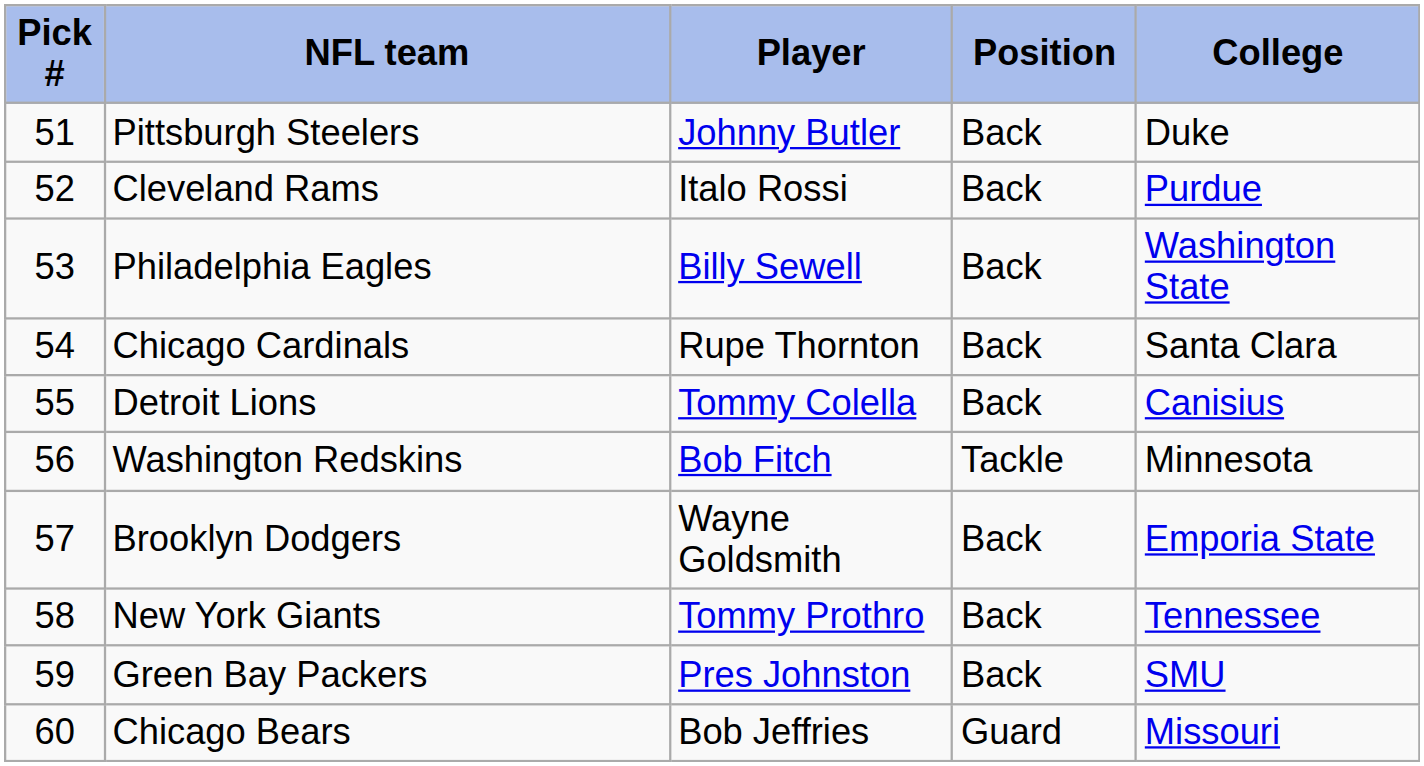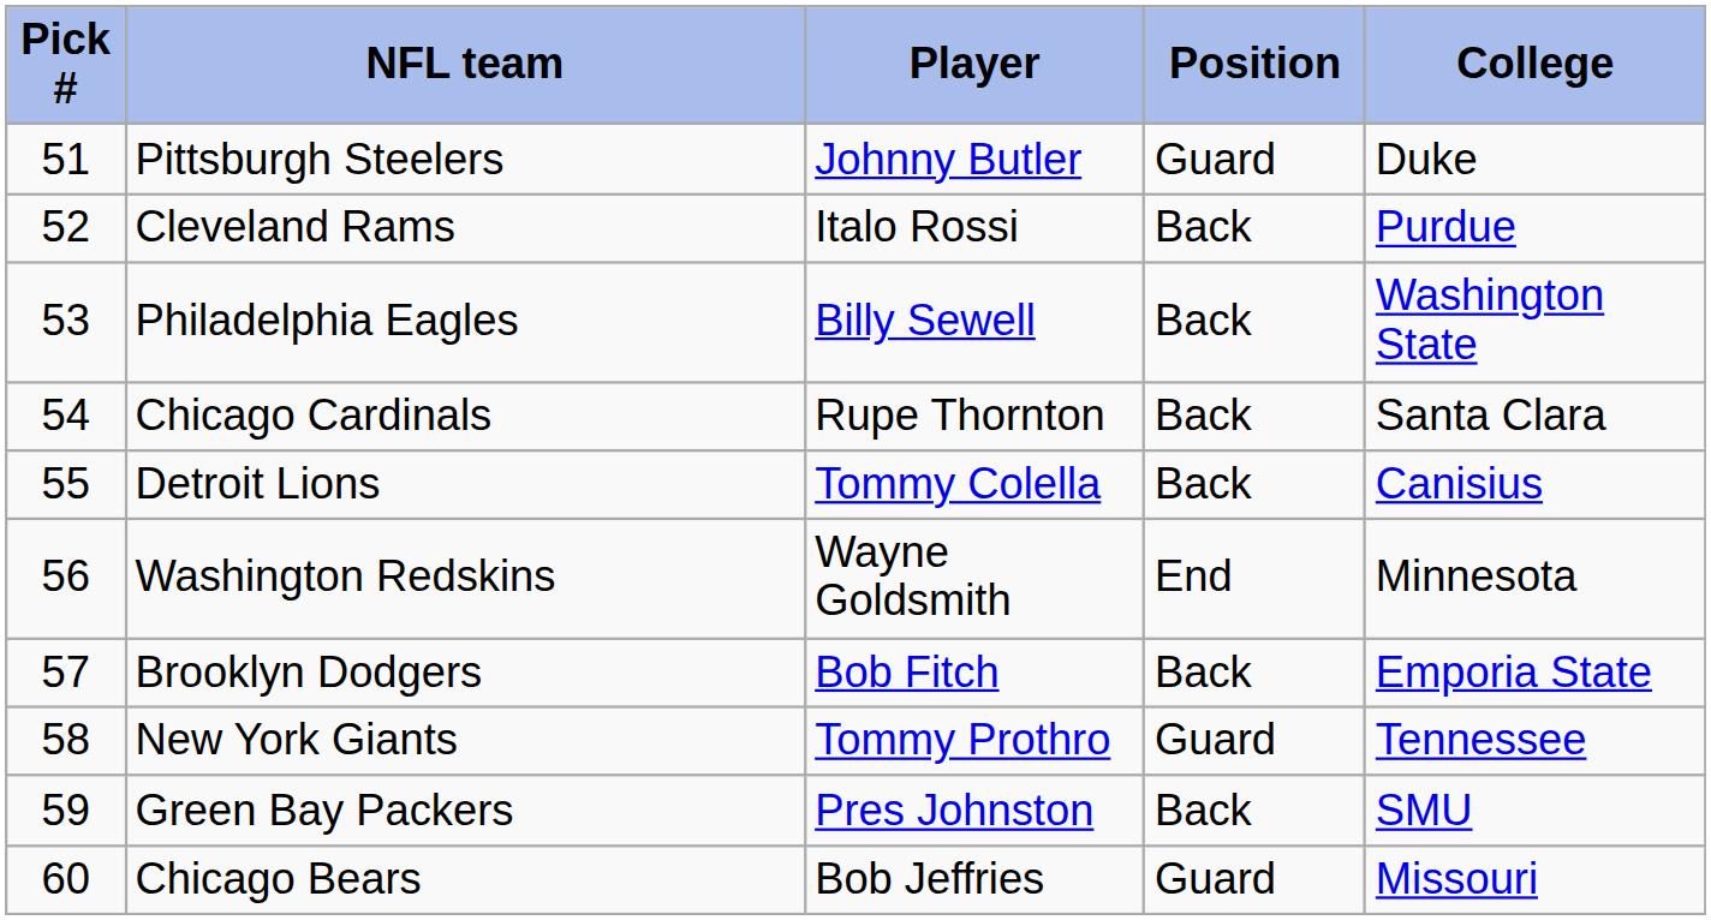Pittsburgh Steelers | Position: Back -> Guard
Washington Redskins | Player: Bob Fitch -> Wayne Goldsmith
Washington Redskins | Position: Tackle -> End
Brooklyn Dodgers | Player: Wayne Goldsmith -> Bob Fitch
New York Giants | Position: Back -> Guard
